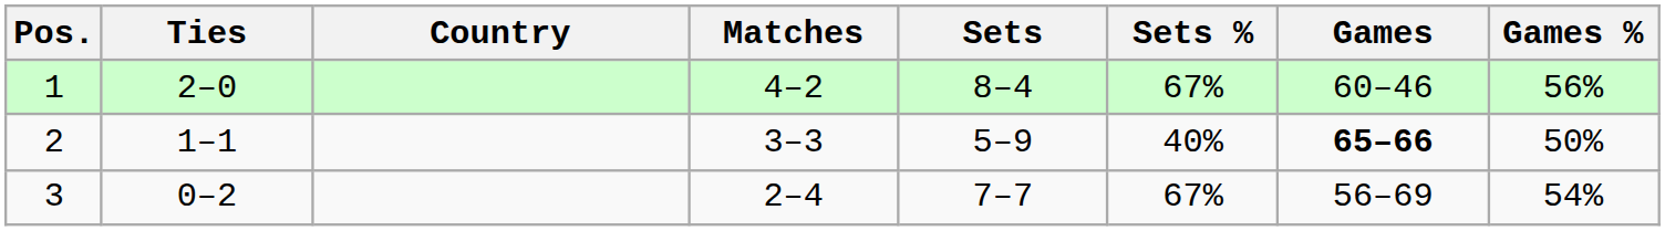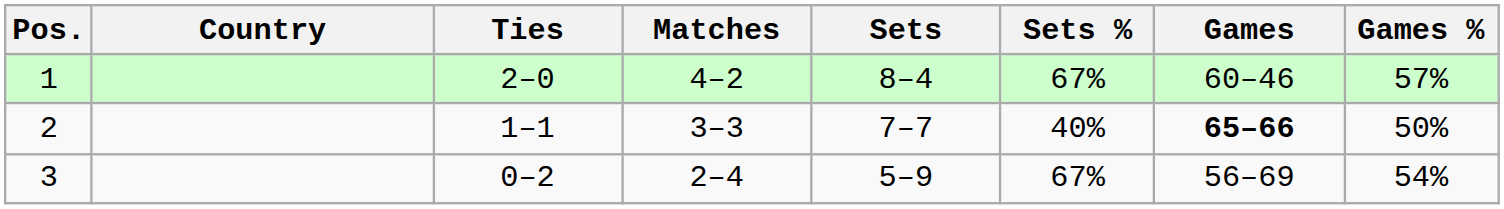columns swapped: Country <-> Ties
1 | Games %: 56% -> 57%
2 | Sets: 5–9 -> 7–7
3 | Sets: 7–7 -> 5–9
